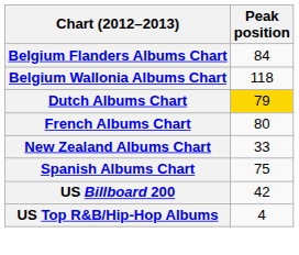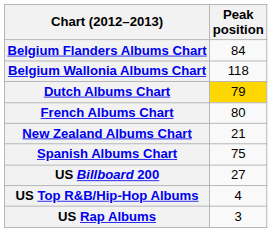New Zealand Albums Chart | Peak position: 33 -> 21
US Billboard 200 | Peak position: 42 -> 27
+ row: US Rap Albums | 3
